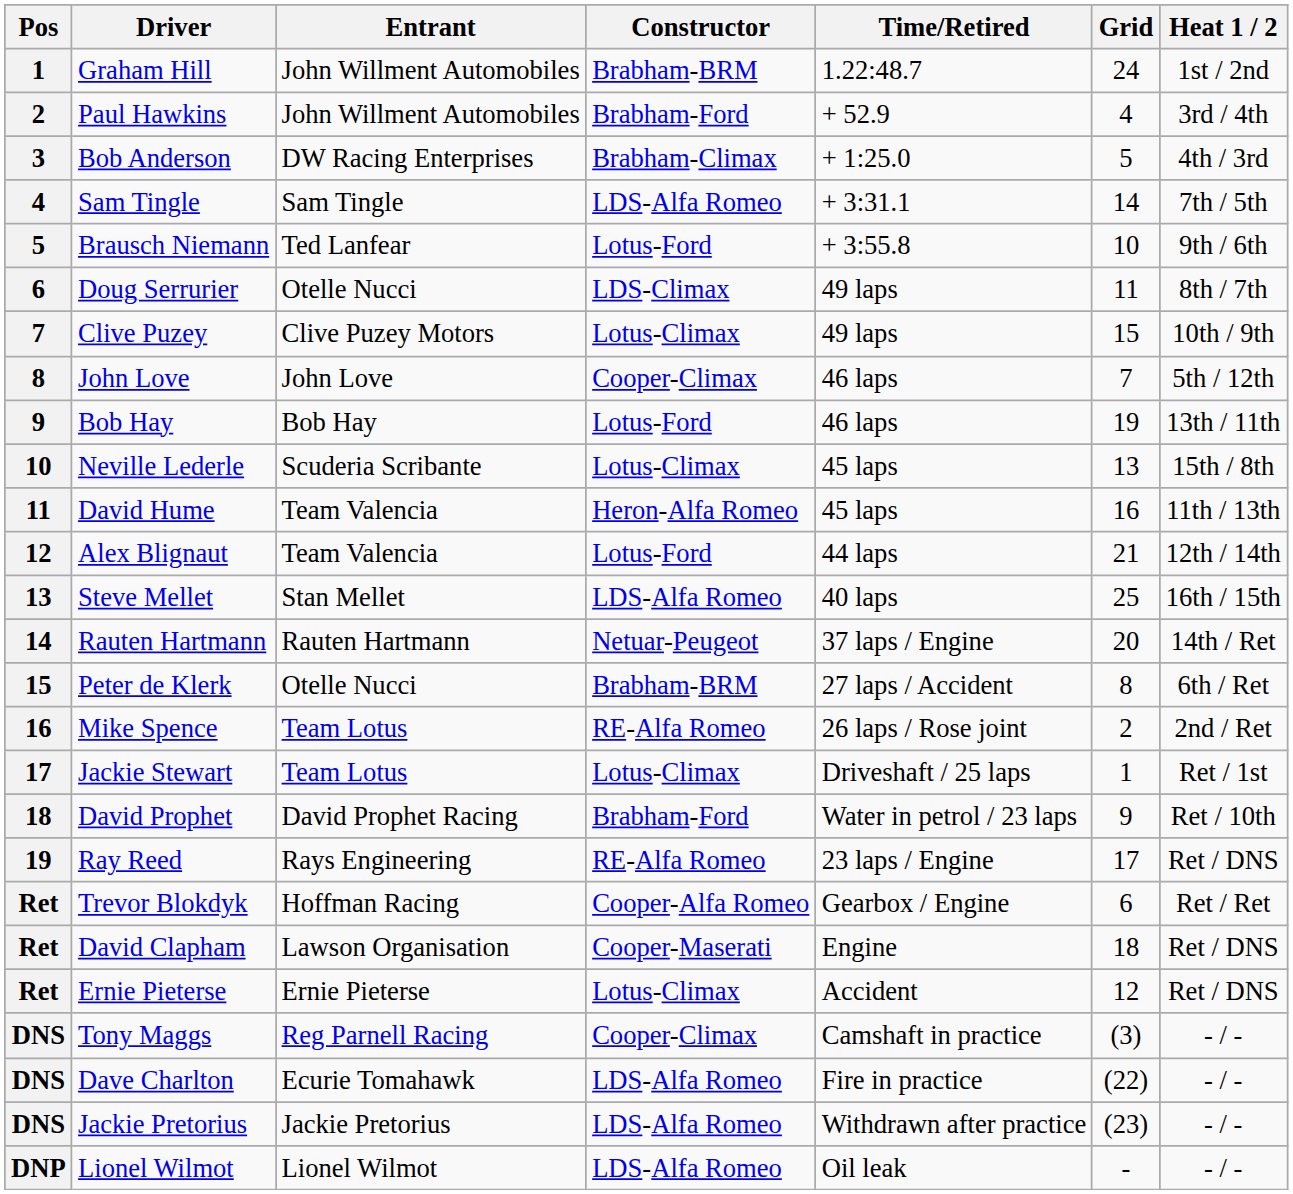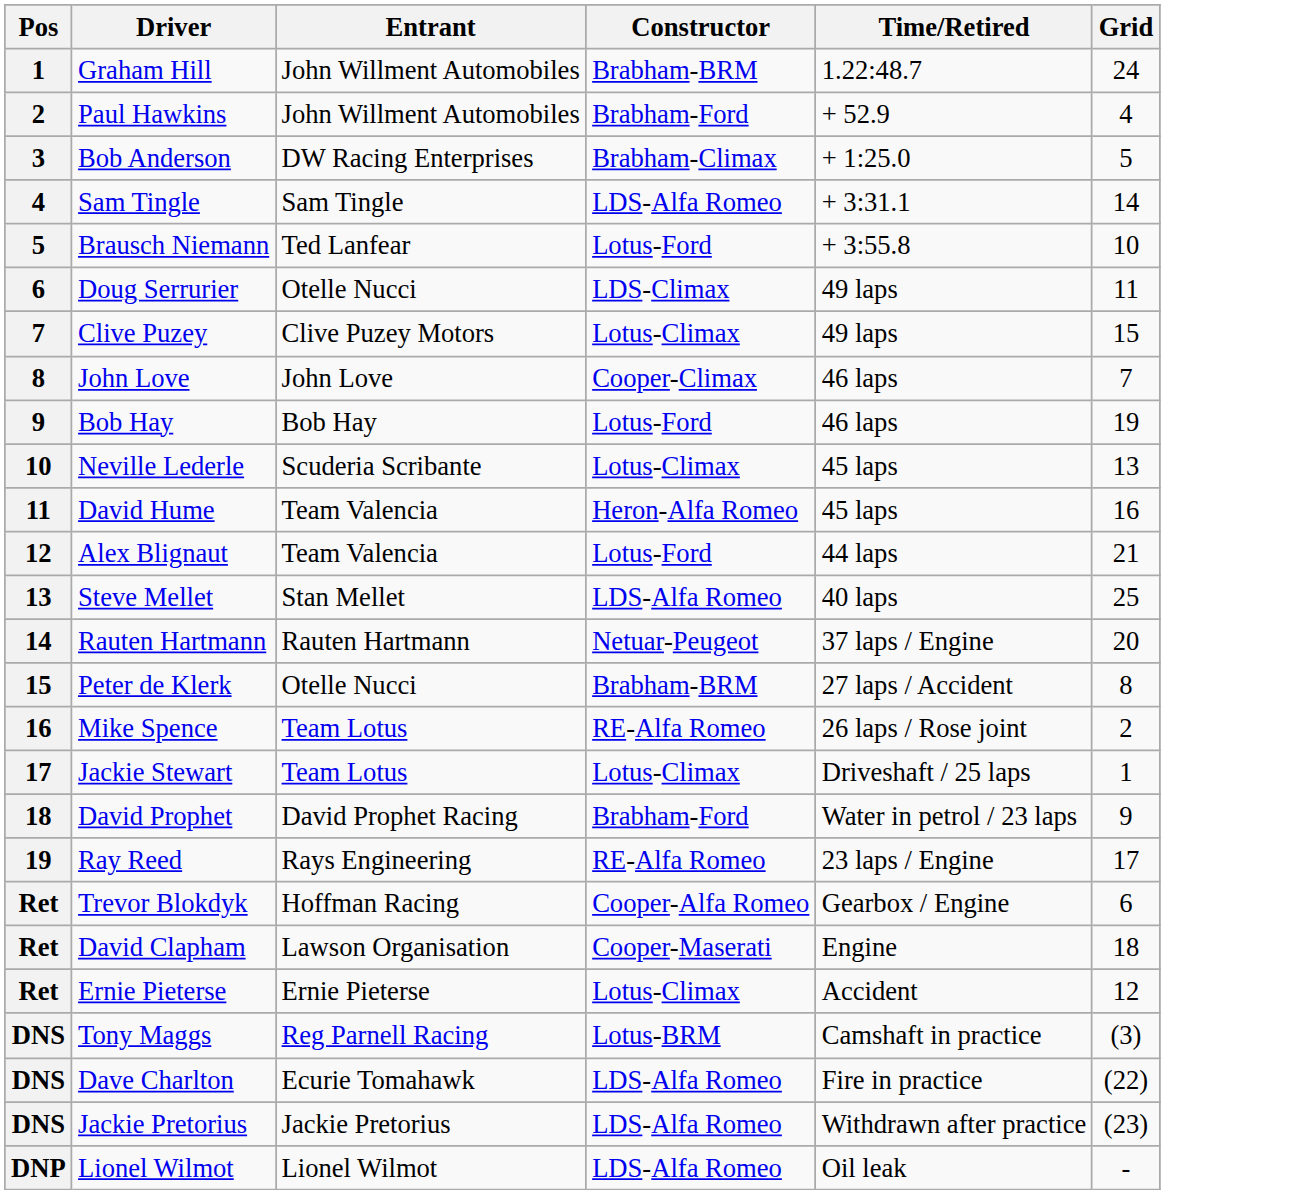- column: Heat 1 / 2 | 1st / 2nd | 3rd / 4th | 4th / 3rd | 7th / 5th | 9th / 6th | 8th / 7th | 10th / 9th | 5th / 12th | 13th / 11th | 15th / 8th | 11th / 13th | 12th / 14th | 16th / 15th | 14th / Ret | 6th / Ret | 2nd / Ret | Ret / 1st | Ret / 10th | Ret / DNS | Ret / Ret | Ret / DNS | Ret / DNS | - / - | - / - | - / - | - / -
Tony Maggs | Constructor: Cooper-Climax -> Lotus-BRM
